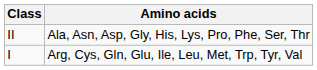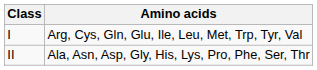rows swapped: I <-> II
